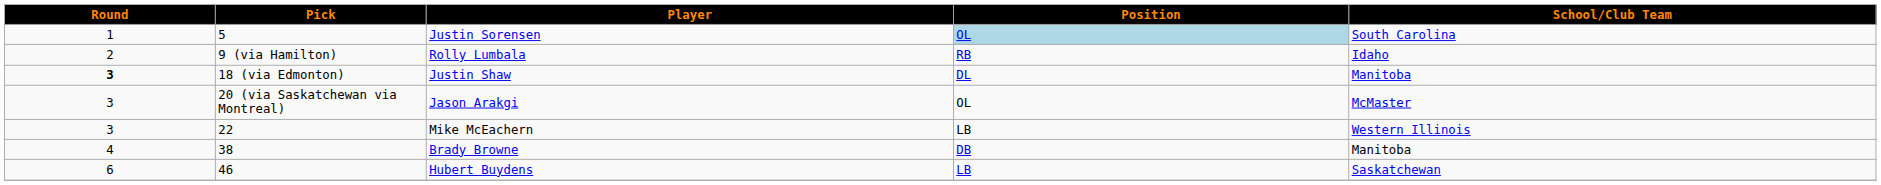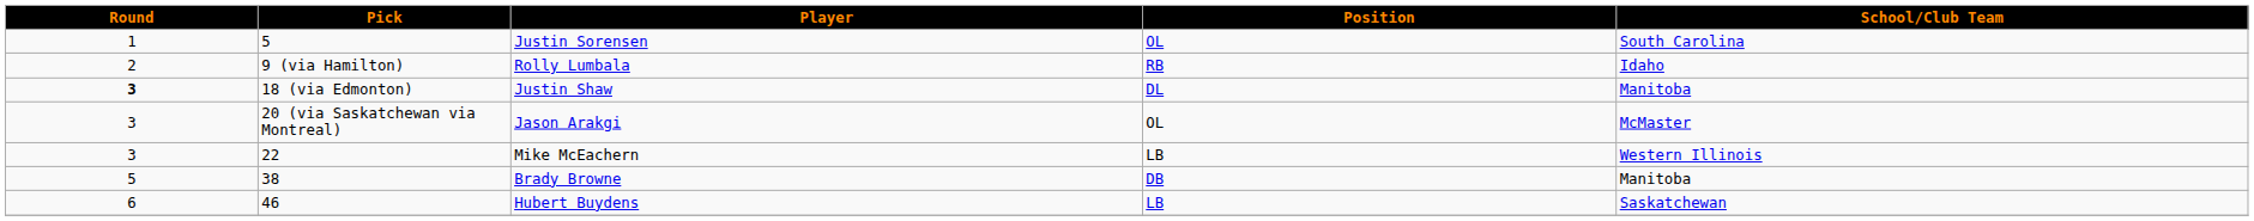Justin Sorensen | Position: lightblue background -> no background
Brady Browne | Round: 4 -> 5
